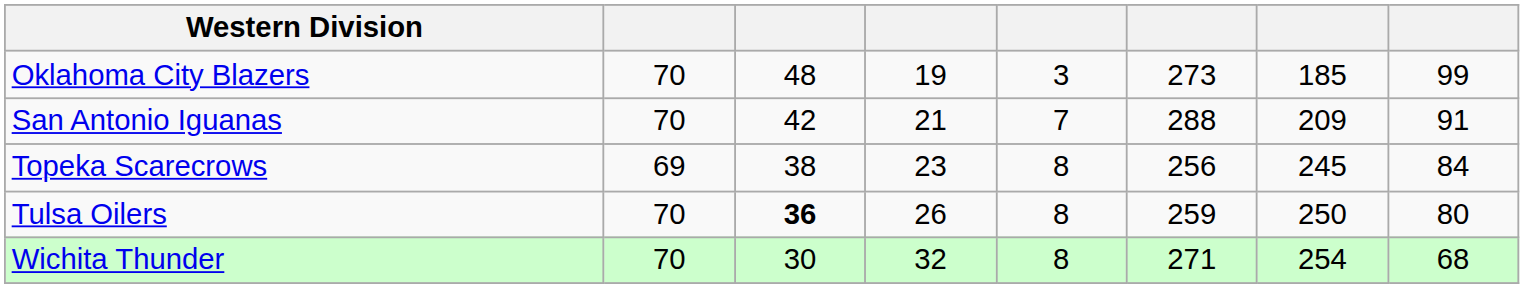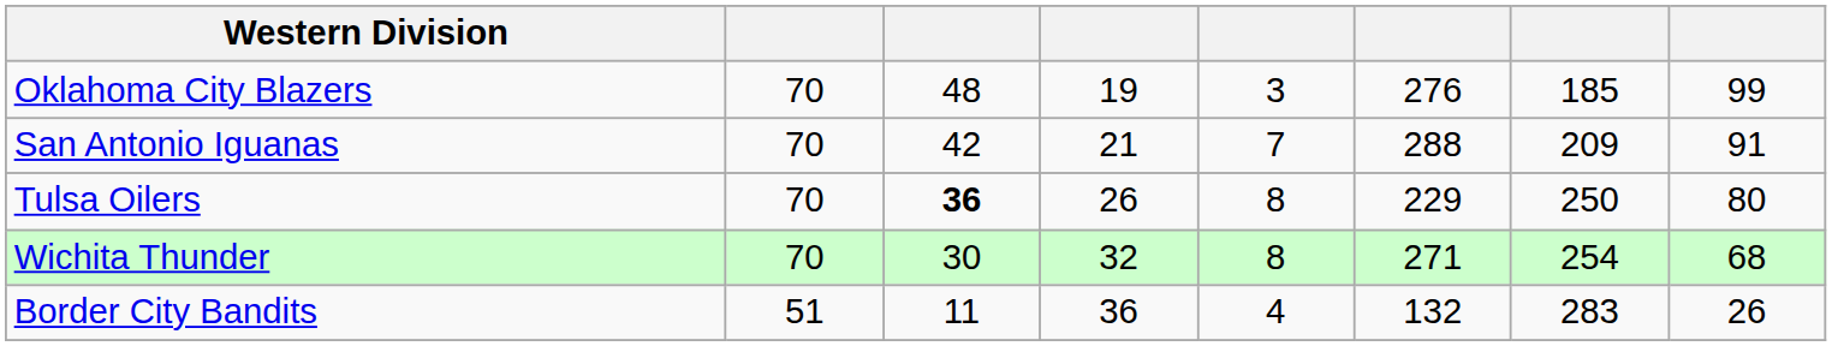Oklahoma City Blazers | column 6: 273 -> 276
- row: Topeka Scarecrows | 69 | 38 | 23 | 8 | 256 | 245 | 84
Tulsa Oilers | column 6: 259 -> 229
+ row: Border City Bandits | 51 | 11 | 36 | 4 | 132 | 283 | 26
